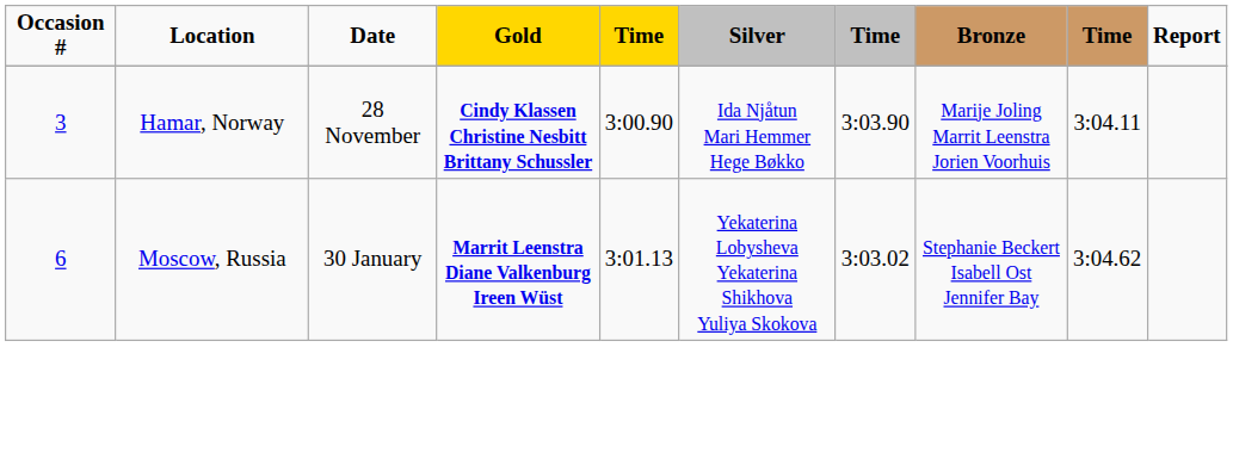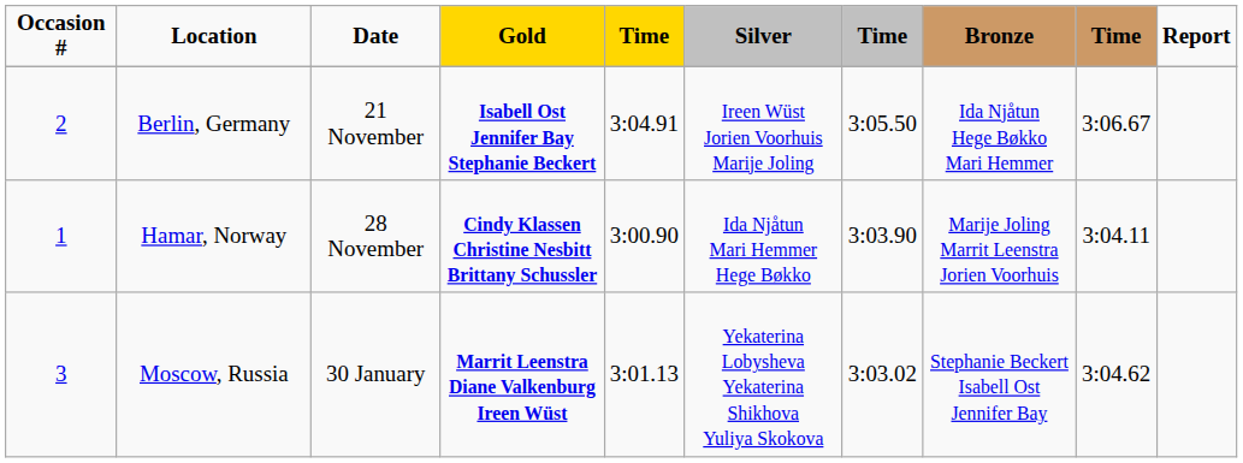+ row: 2 | Berlin, Germany | 21 November | Isabell Ost Jennifer Bay Stephanie Beckert | 3:04.91 | Ireen Wüst Jorien Voorhuis Marije Joling | 3:05.50 | Ida Njåtun Hege Bøkko Mari Hemmer | 3:06.67
Hamar, Norway | Occasion #: 3 -> 1
Moscow, Russia | Occasion #: 6 -> 3
